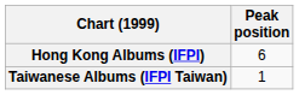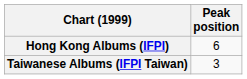Taiwanese Albums (IFPI Taiwan) | Peak position: 1 -> 3
